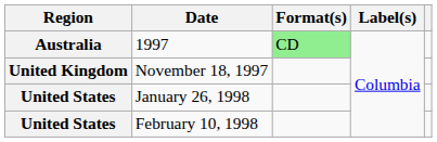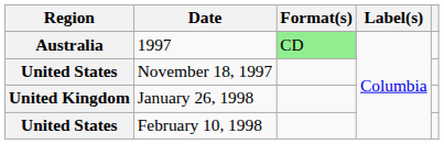November 18, 1997 | Region: United Kingdom -> United States
January 26, 1998 | Region: United States -> United Kingdom
